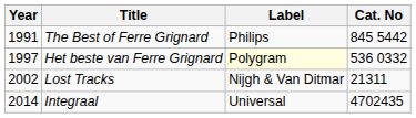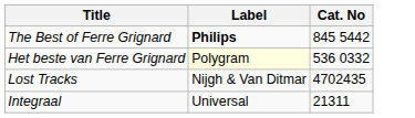- column: Year | 1991 | 1997 | 2002 | 2014
The Best of Ferre Grignard | Label: normal -> bold
Lost Tracks | Cat. No: 21311 -> 4702435
Integraal | Cat. No: 4702435 -> 21311
